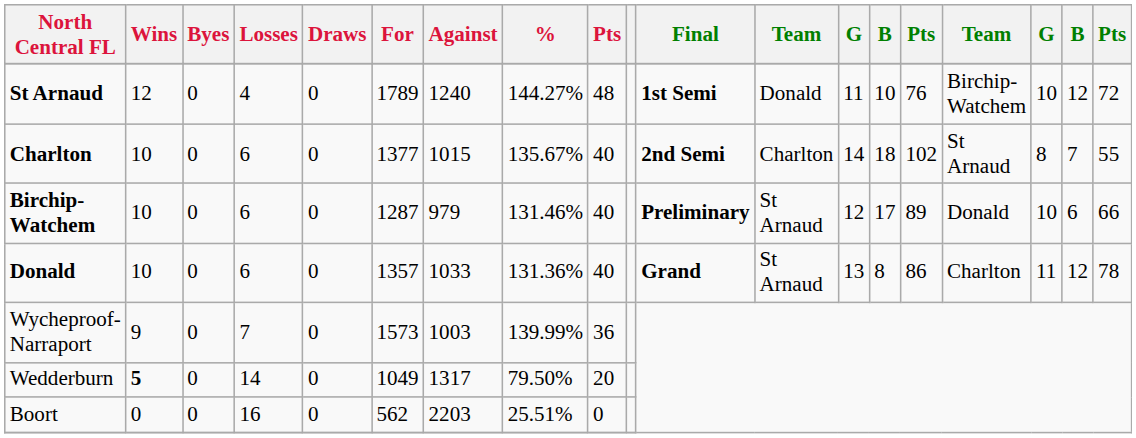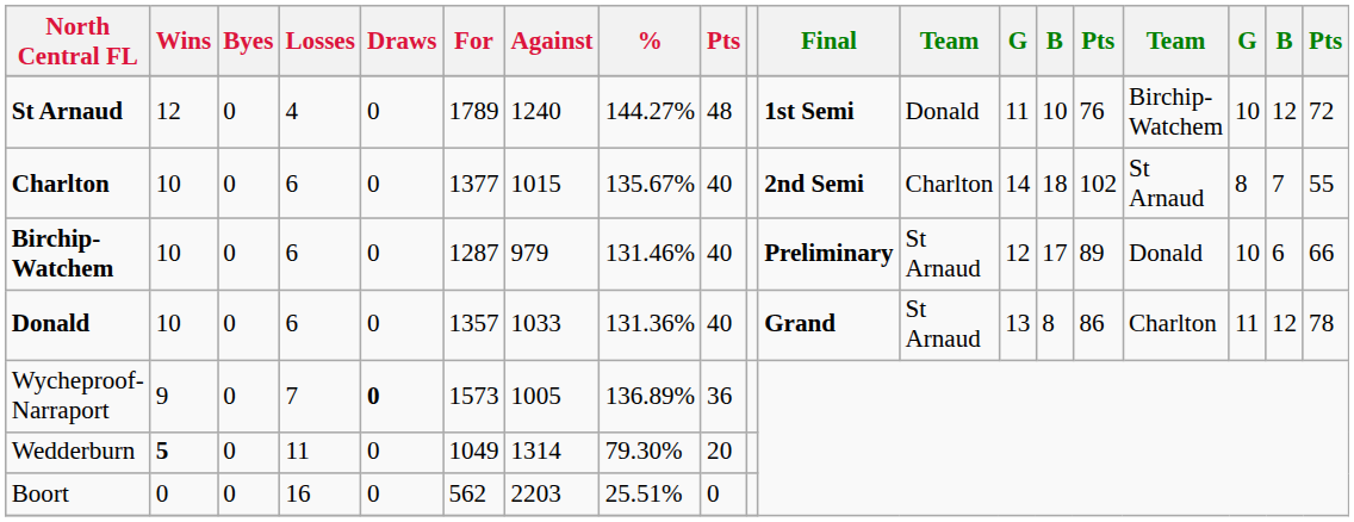Wycheproof-Narraport | Draws: normal -> bold
Wycheproof-Narraport | Against: 1003 -> 1005
Wycheproof-Narraport | %: 139.99% -> 136.89%
Wedderburn | Losses: 14 -> 11
Wedderburn | Against: 1317 -> 1314
Wedderburn | %: 79.50% -> 79.30%
